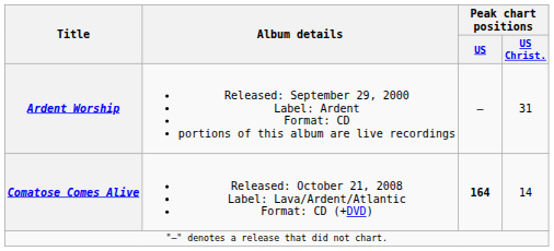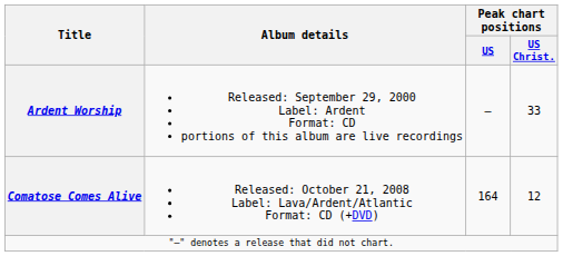Ardent Worship | Peak chart positions / US Christ.: 31 -> 33
Comatose Comes Alive | Peak chart positions / US: bold -> normal
Comatose Comes Alive | Peak chart positions / US Christ.: 14 -> 12
